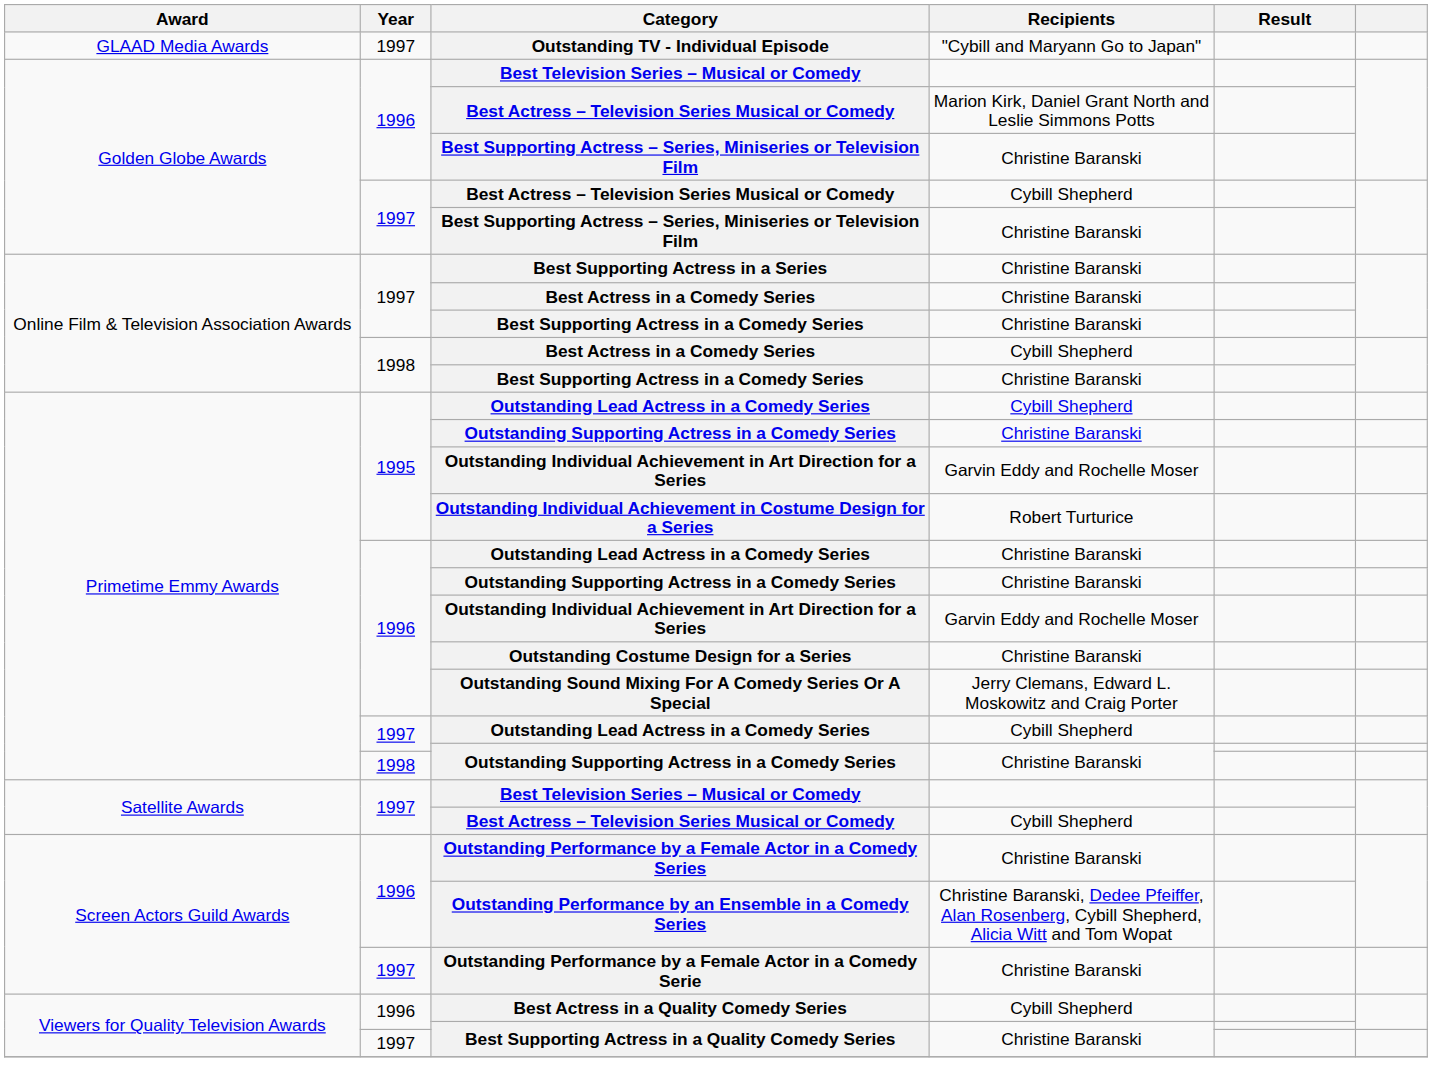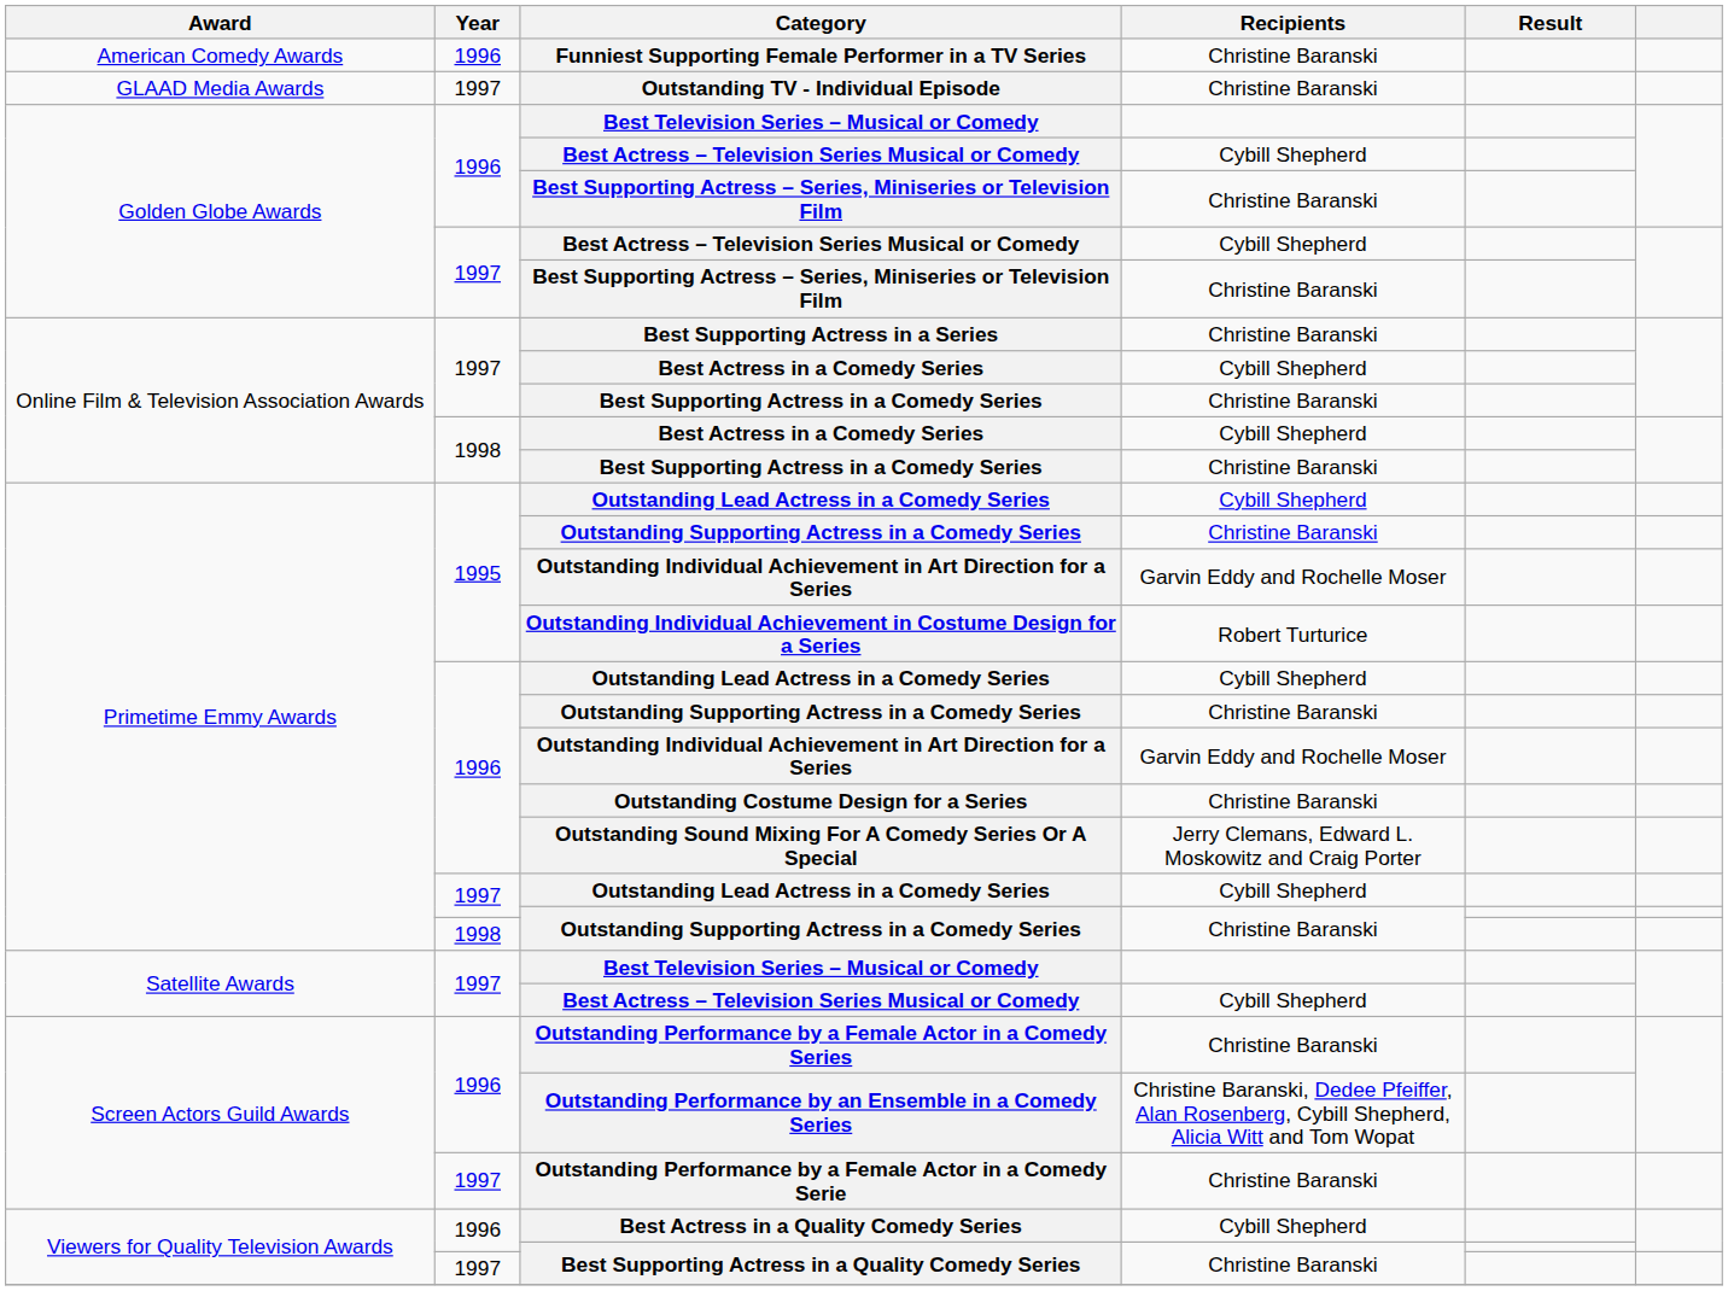+ row: American Comedy Awards | 1996 | Funniest Supporting Female Performer in a TV Series | Christine Baranski
Outstanding TV - Individual Episode | Recipients: "Cybill and Maryann Go to Japan" -> Christine Baranski
1996 / Best Actress – Television Series Musical or Comedy | Recipients: Marion Kirk, Daniel Grant North and Leslie Simmons Potts -> Cybill Shepherd
1997 / Best Actress in a Comedy Series | Recipients: Christine Baranski -> Cybill Shepherd
1996 / Outstanding Lead Actress in a Comedy Series | Recipients: Christine Baranski -> Cybill Shepherd
